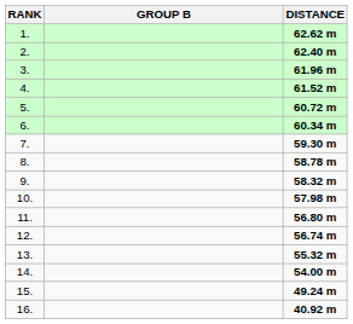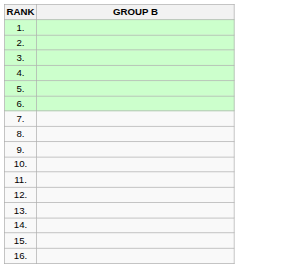- column: DISTANCE | 62.62 m | 62.40 m | 61.96 m | 61.52 m | 60.72 m | 60.34 m | 59.30 m | 58.78 m | 58.32 m | 57.98 m | 56.80 m | 56.74 m | 55.32 m | 54.00 m | 49.24 m | 40.92 m
